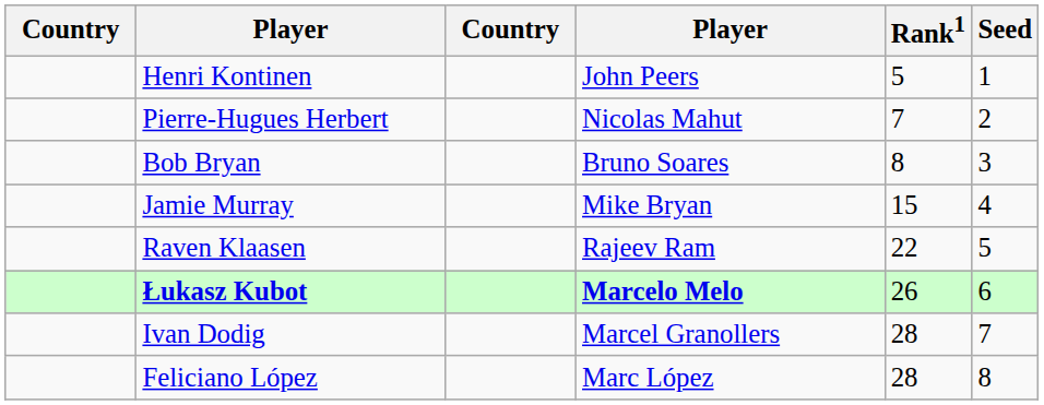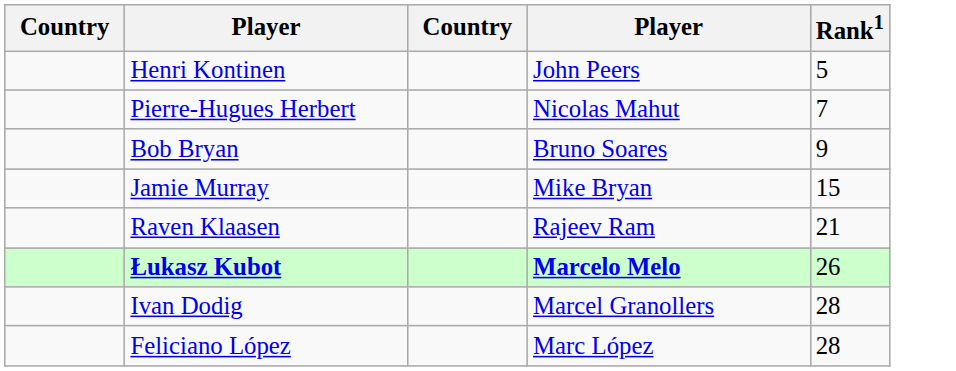- column: Seed | 1 | 2 | 3 | 4 | 5 | 6 | 7 | 8
Bob Bryan | Rank1: 8 -> 9
Raven Klaasen | Rank1: 22 -> 21
